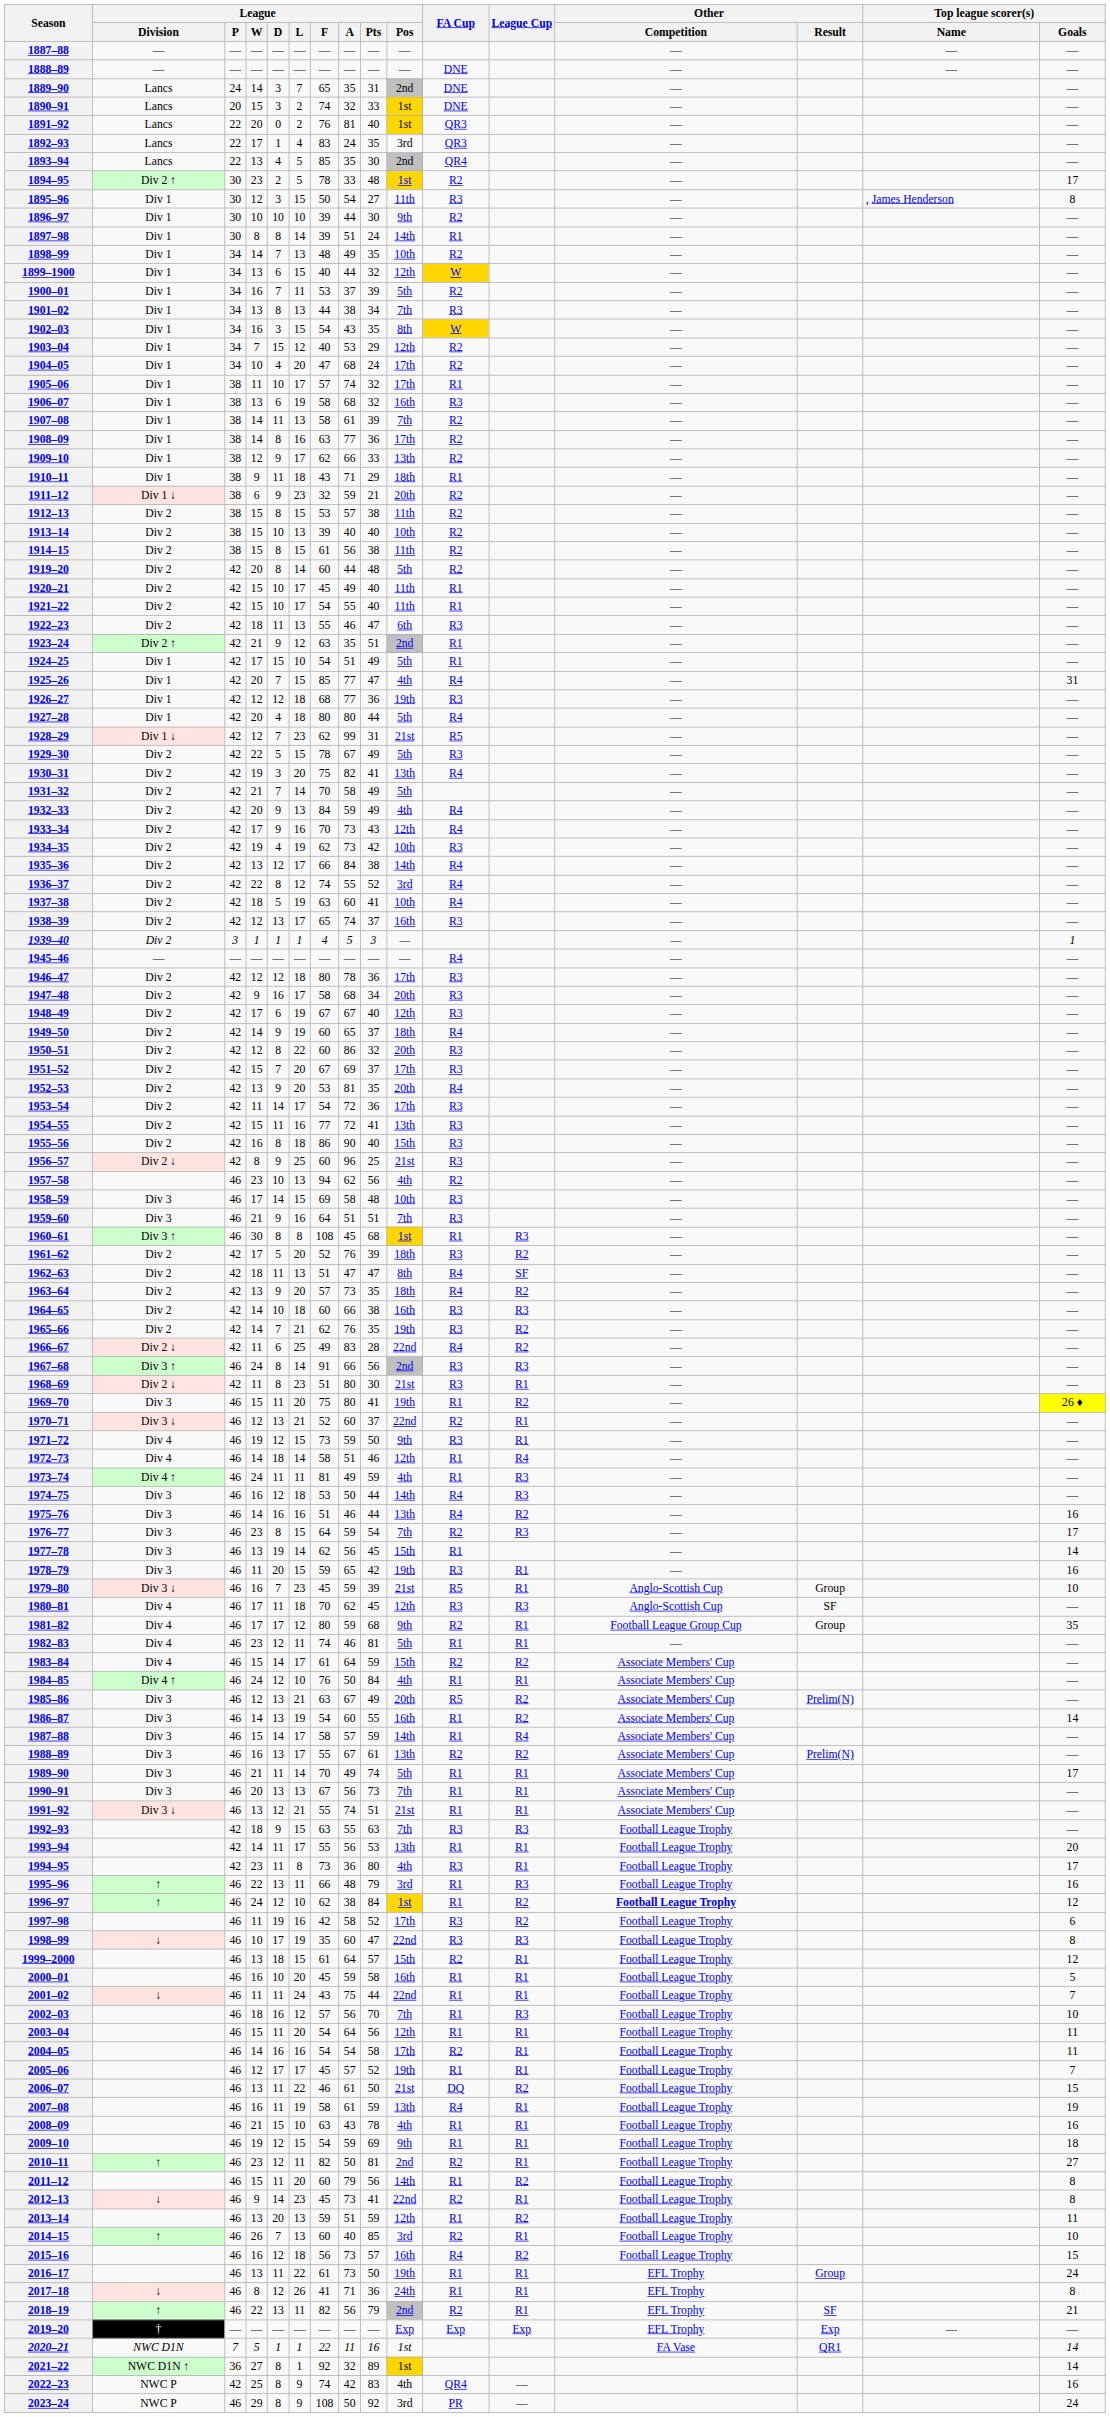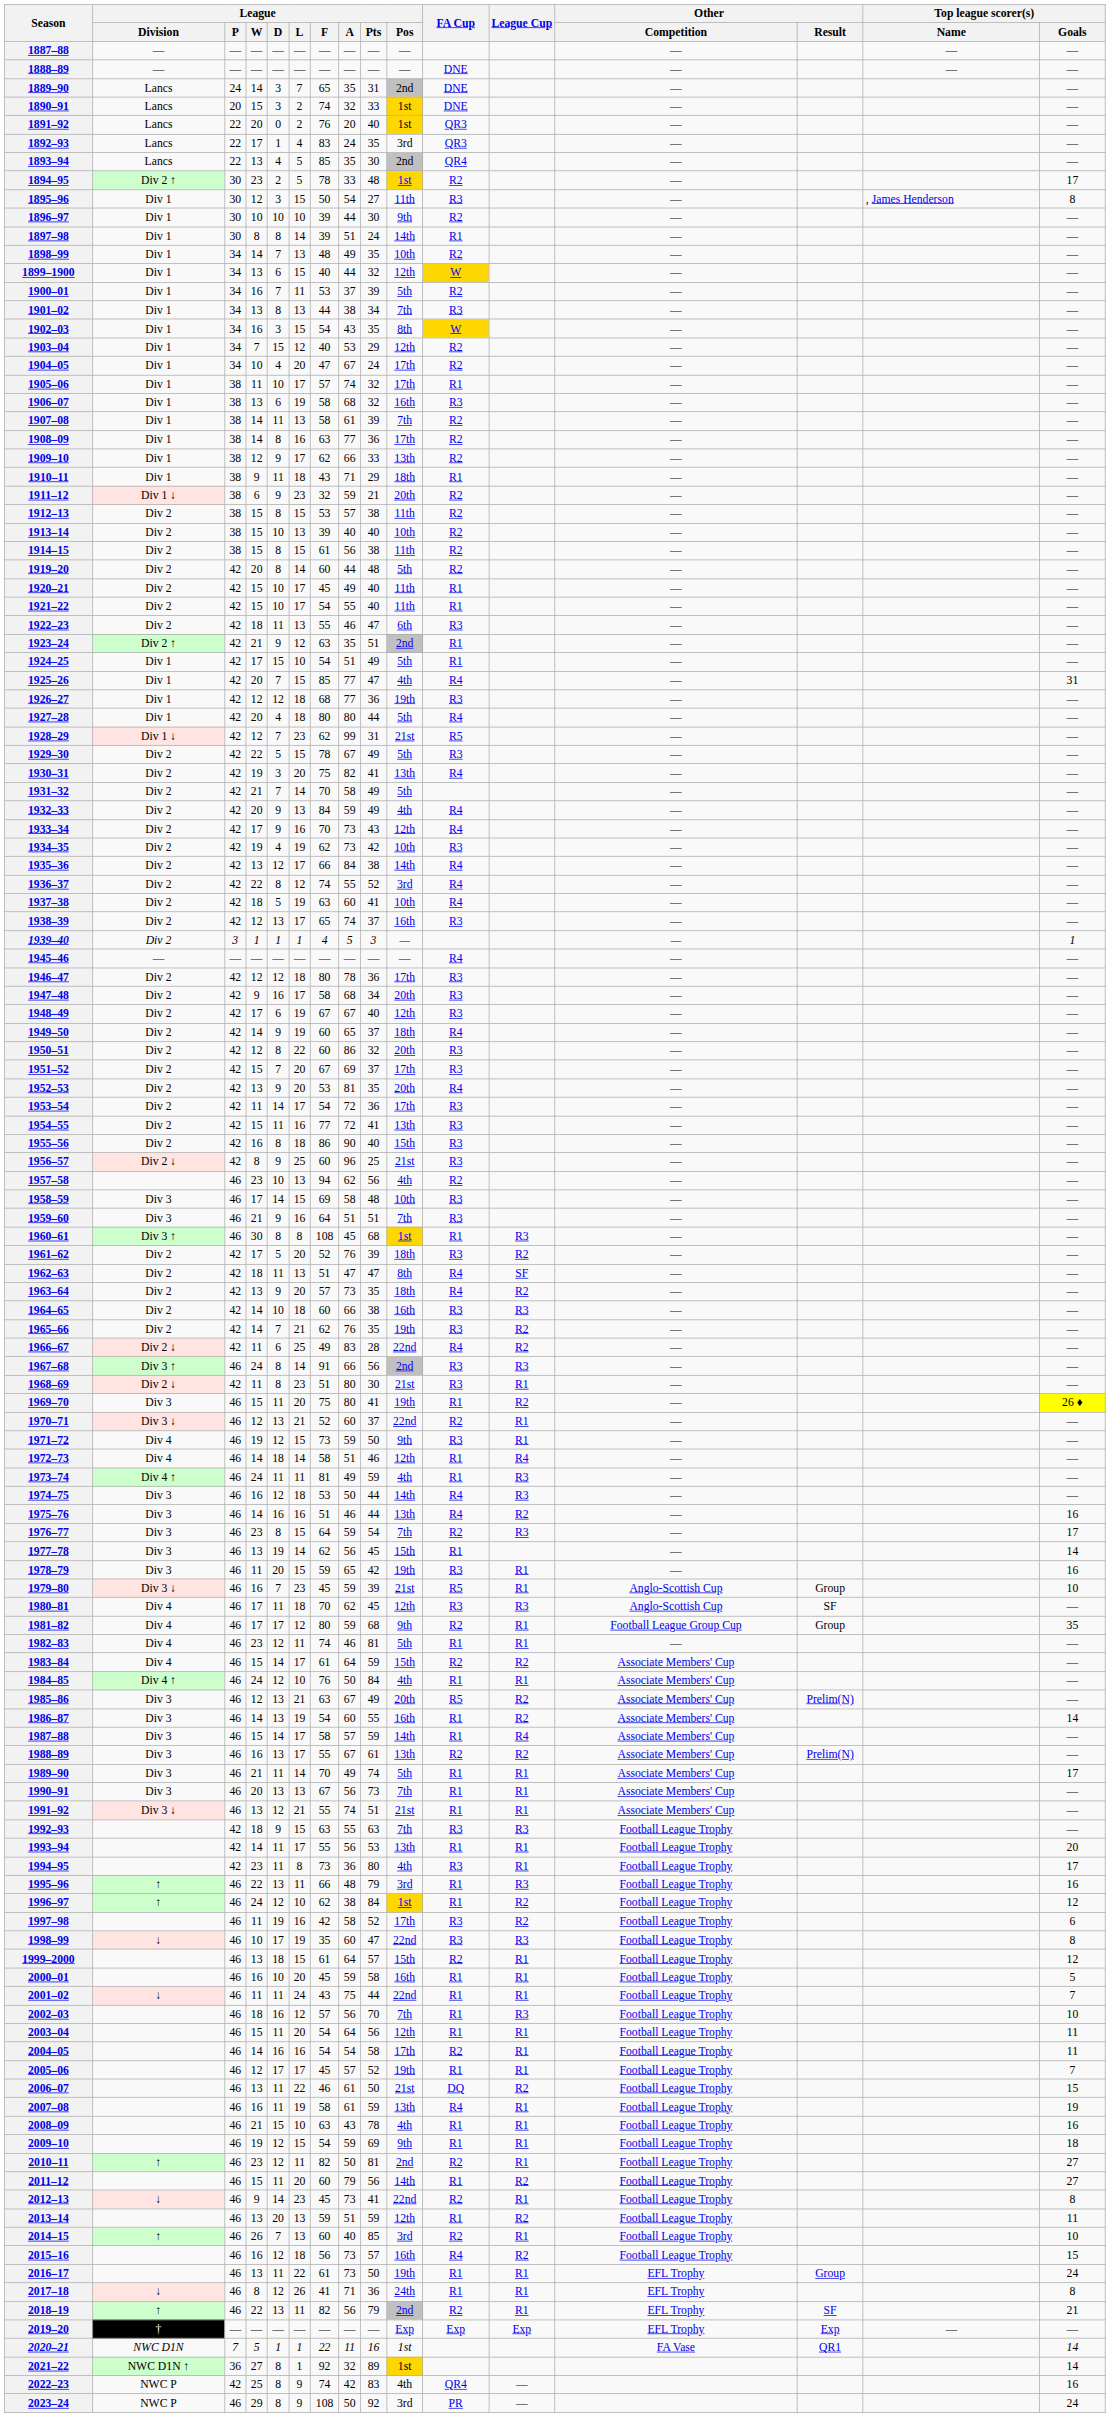1891–92 | League / A: 81 -> 20
1904–05 | League / A: 68 -> 67
1996–97 | Other / Competition: bold -> normal
2011–12 | Top league scorer(s) / Goals: 8 -> 27
